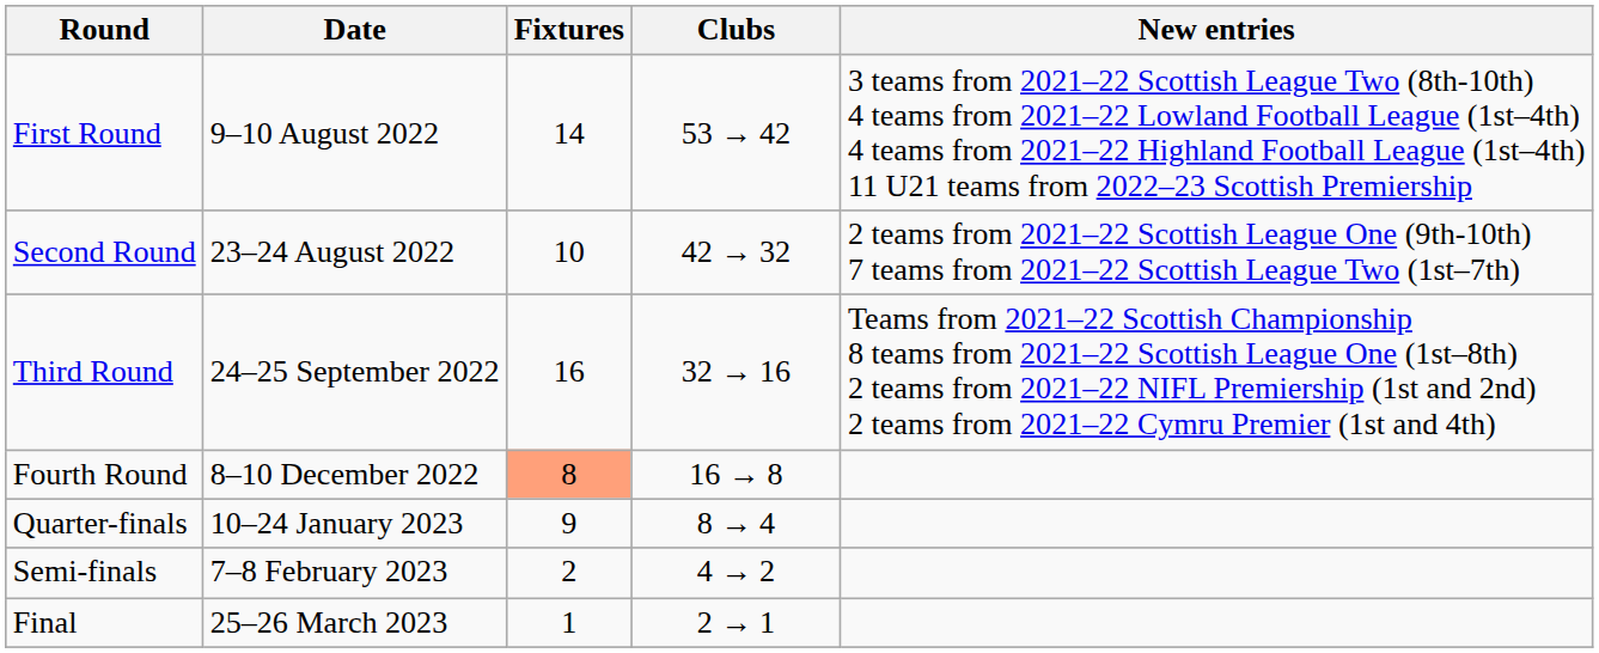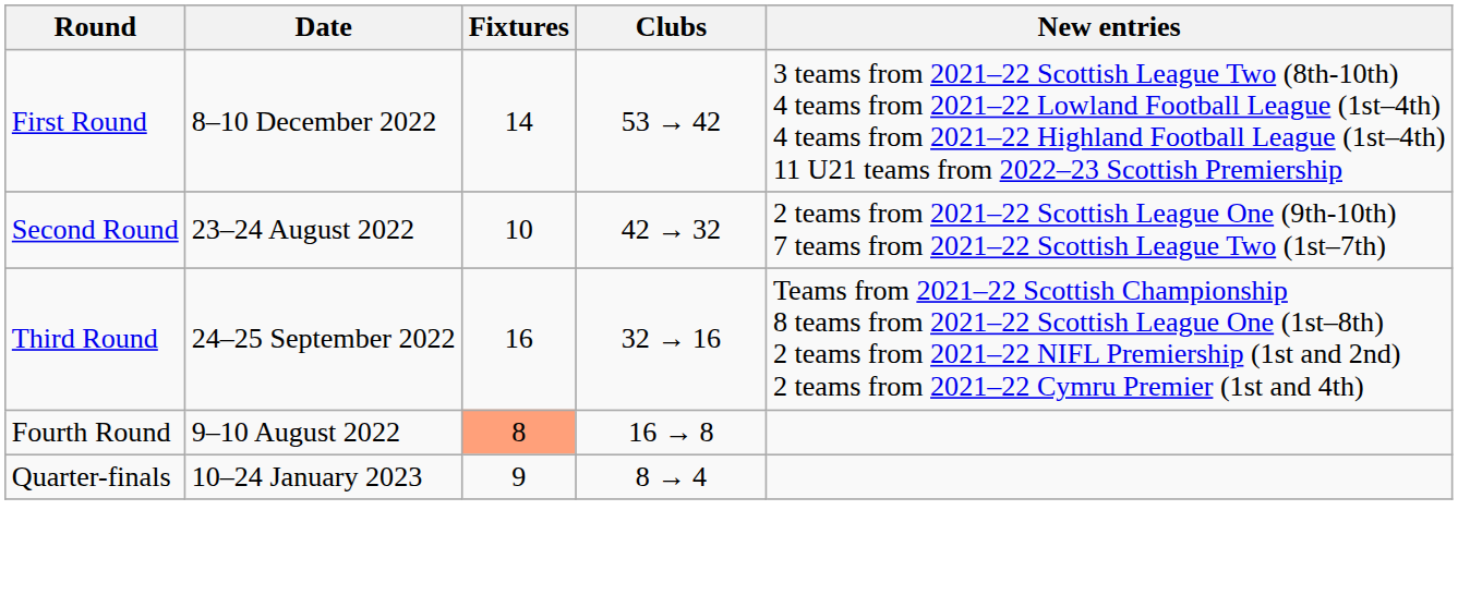First Round | Date: 9–10 August 2022 -> 8–10 December 2022
Fourth Round | Date: 8–10 December 2022 -> 9–10 August 2022
- row: Semi-finals | 7–8 February 2023 | 2 | 4 → 2
- row: Final | 25–26 March 2023 | 1 | 2 → 1
